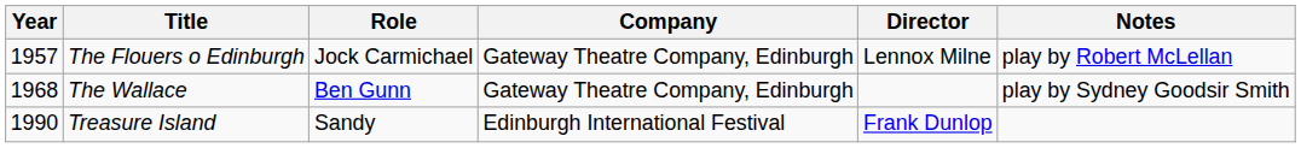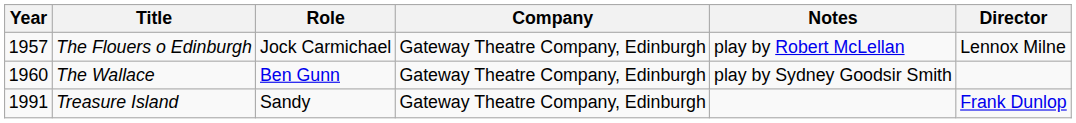columns swapped: Director <-> Notes
The Wallace | Year: 1968 -> 1960
Treasure Island | Year: 1990 -> 1991
Treasure Island | Company: Edinburgh International Festival -> Gateway Theatre Company, Edinburgh
